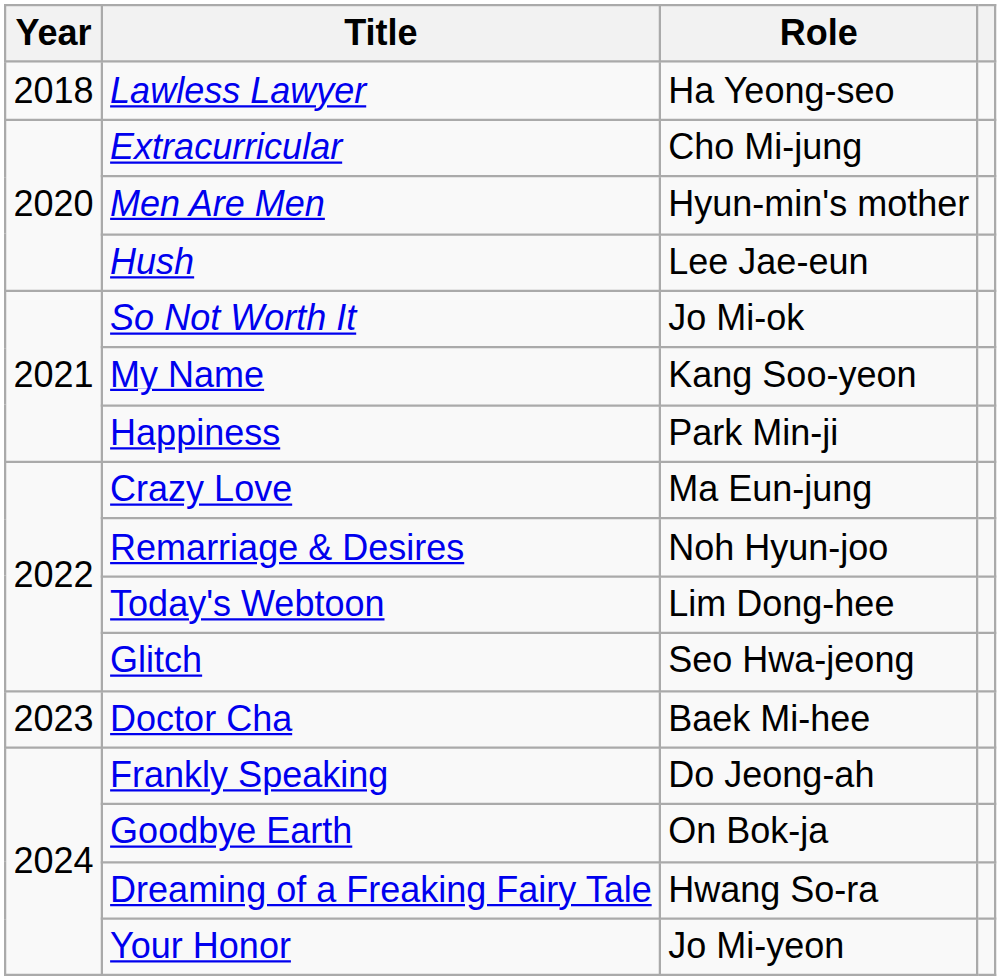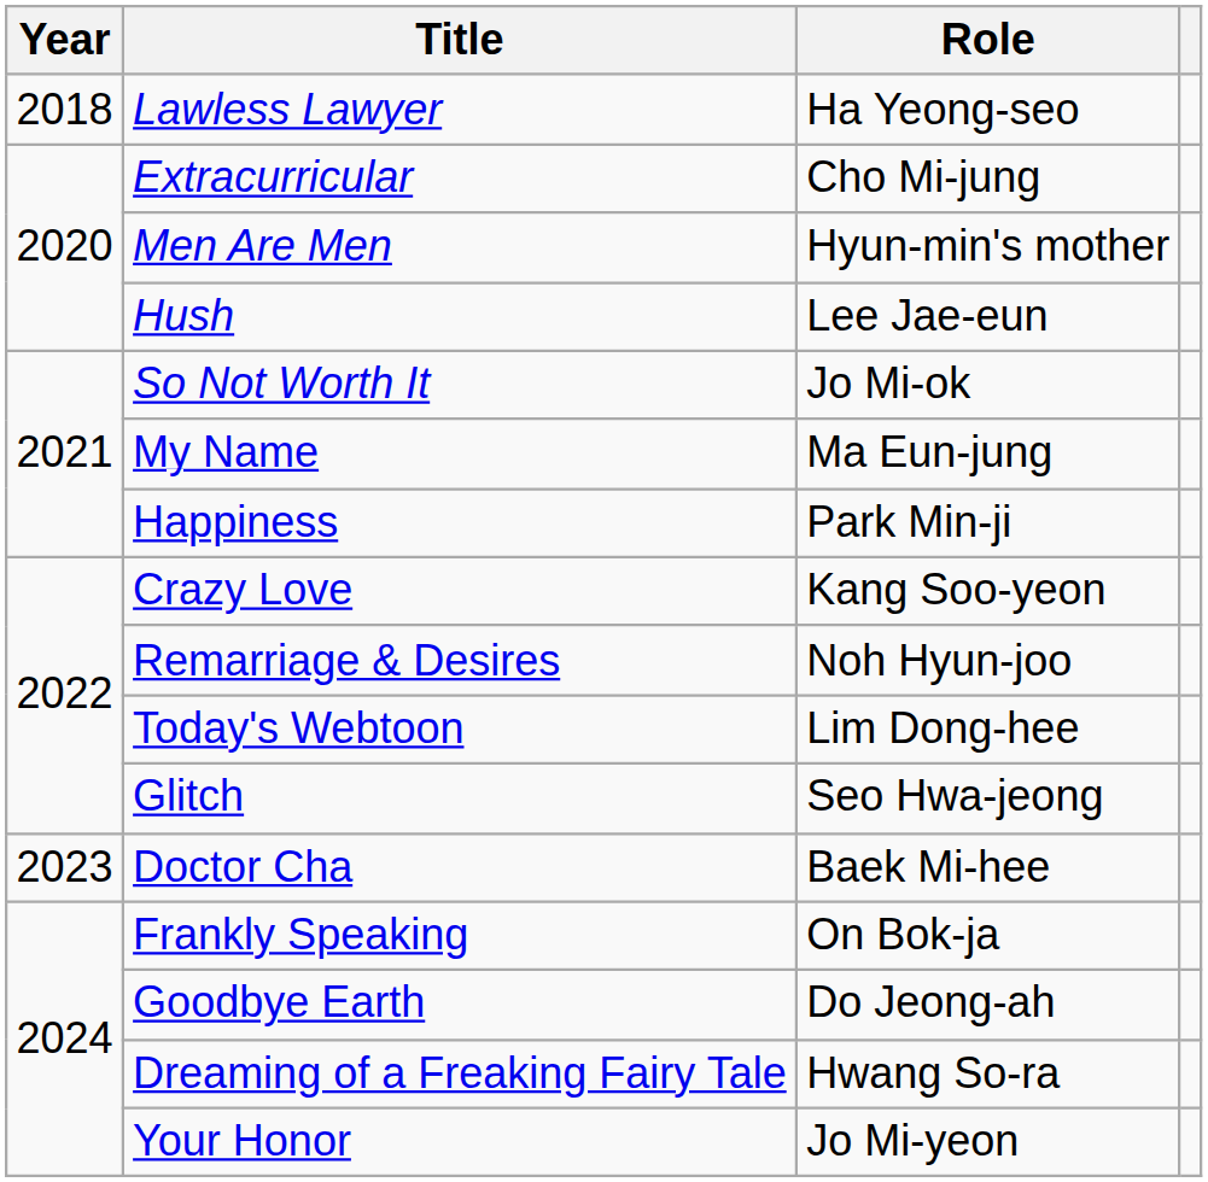My Name | Role: Kang Soo-yeon -> Ma Eun-jung
Crazy Love | Role: Ma Eun-jung -> Kang Soo-yeon
Frankly Speaking | Role: Do Jeong-ah -> On Bok-ja
Goodbye Earth | Role: On Bok-ja -> Do Jeong-ah
